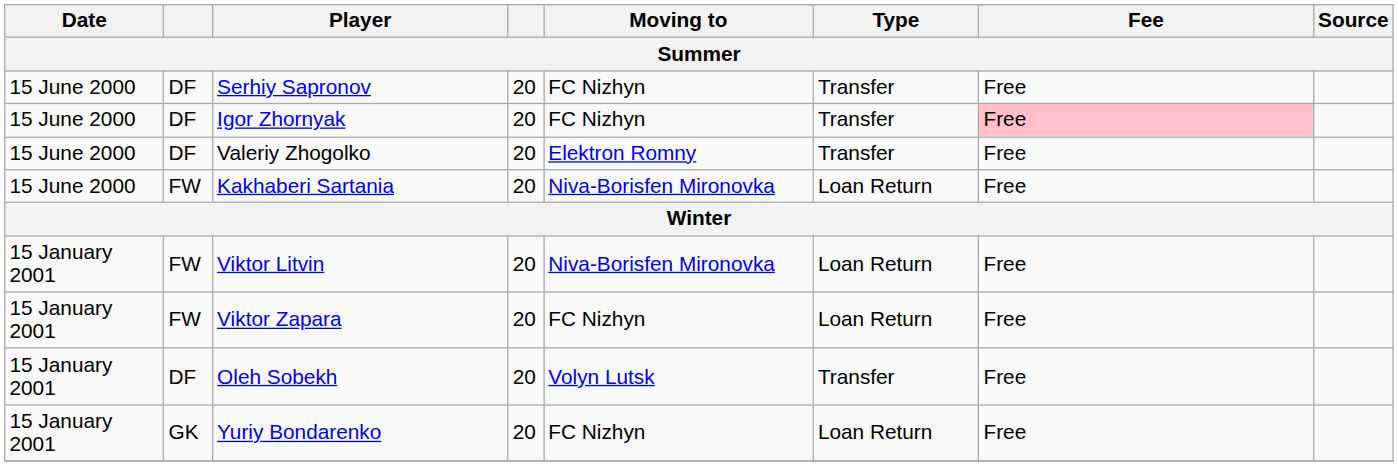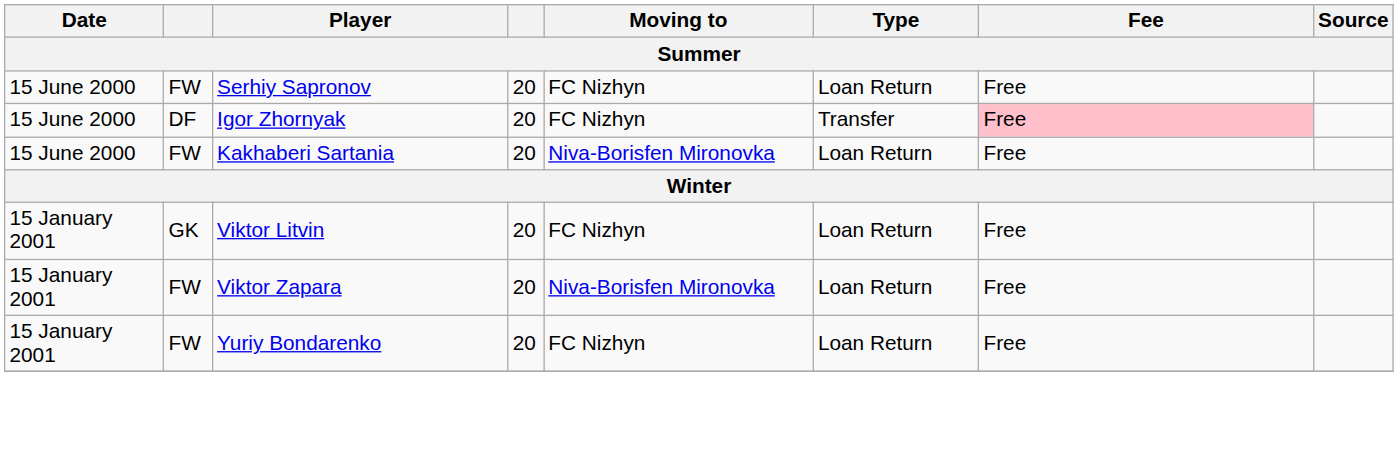Serhiy Sapronov | column 2: DF -> FW
Serhiy Sapronov | Type: Transfer -> Loan Return
- row: 15 June 2000 | DF | Valeriy Zhogolko | 20 | Elektron Romny | Transfer | Free
Viktor Litvin | column 2: FW -> GK
Viktor Litvin | Moving to: Niva-Borisfen Mironovka -> FC Nizhyn
Viktor Zapara | Moving to: FC Nizhyn -> Niva-Borisfen Mironovka
- row: 15 January 2001 | DF | Oleh Sobekh | 20 | Volyn Lutsk | Transfer | Free
Yuriy Bondarenko | column 2: GK -> FW
